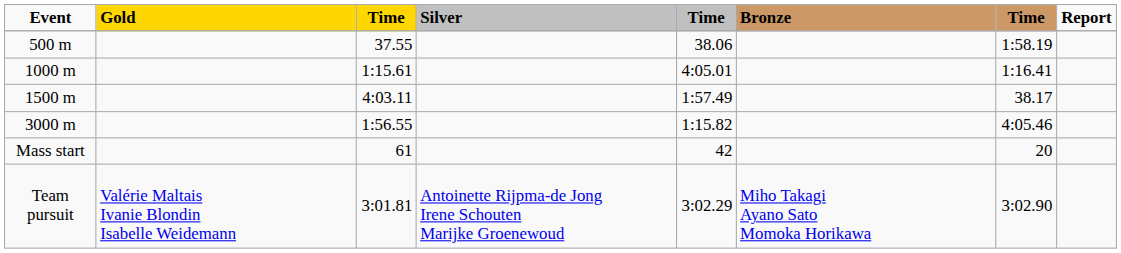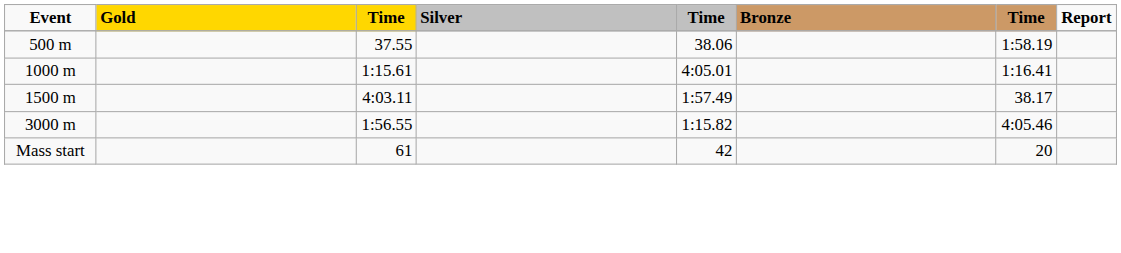- row: Team pursuit | Valérie Maltais Ivanie Blondin Isabelle Weidemann | 3:01.81 | Antoinette Rijpma-de Jong Irene Schouten Marijke Groenewoud | 3:02.29 | Miho Takagi Ayano Sato Momoka Horikawa | 3:02.90
